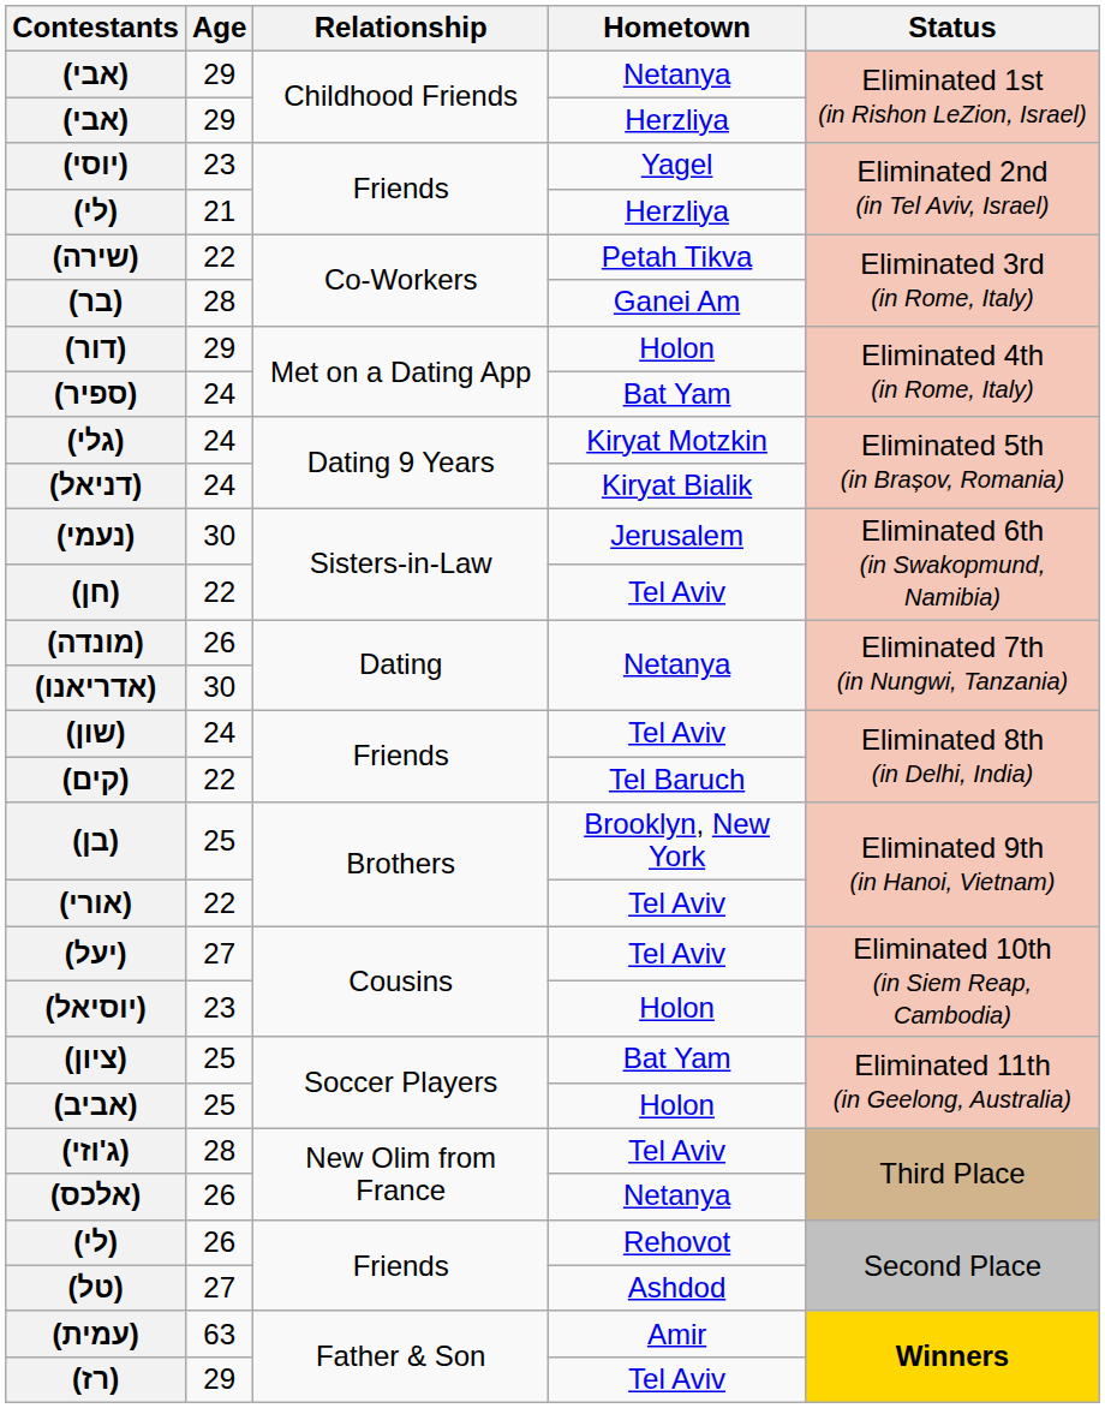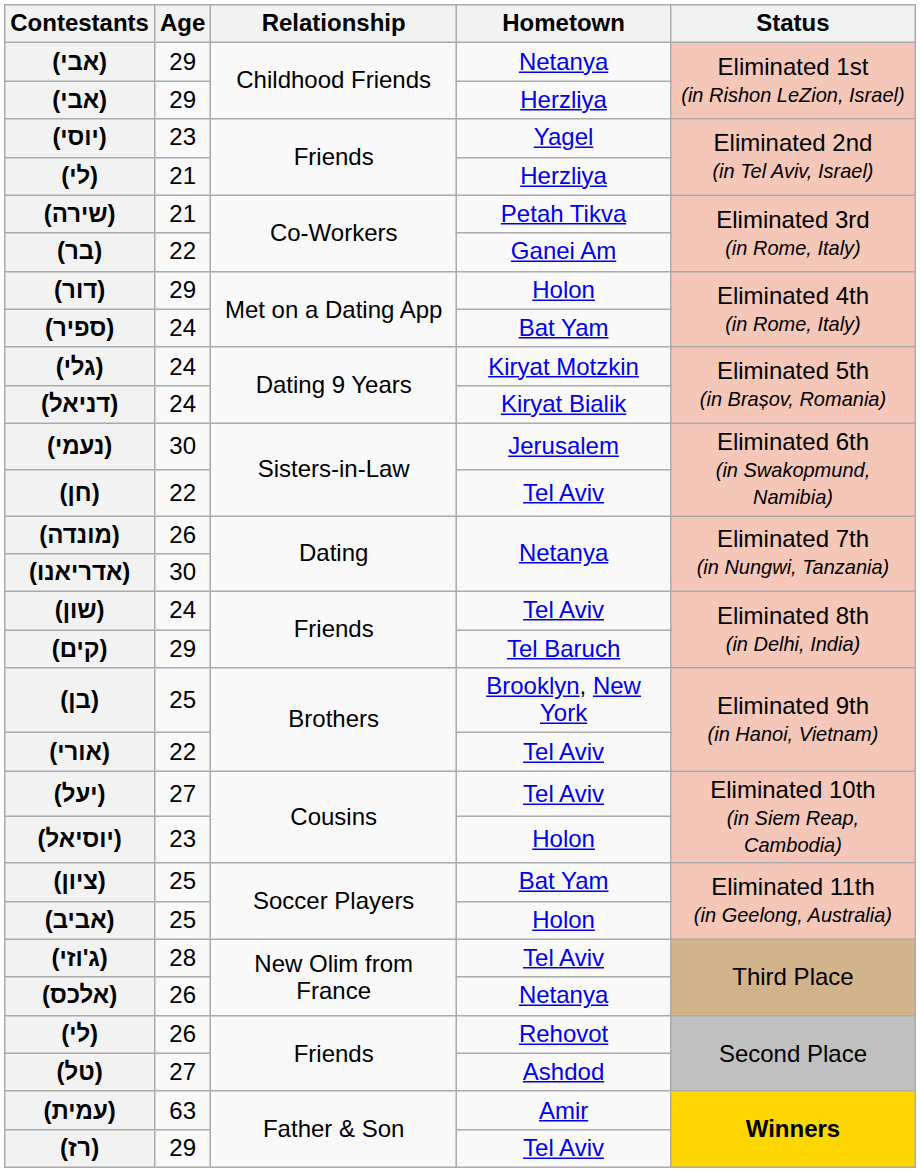(שירה) | Age: 22 -> 21
(בר) | Age: 28 -> 22
(קים) | Age: 22 -> 29
